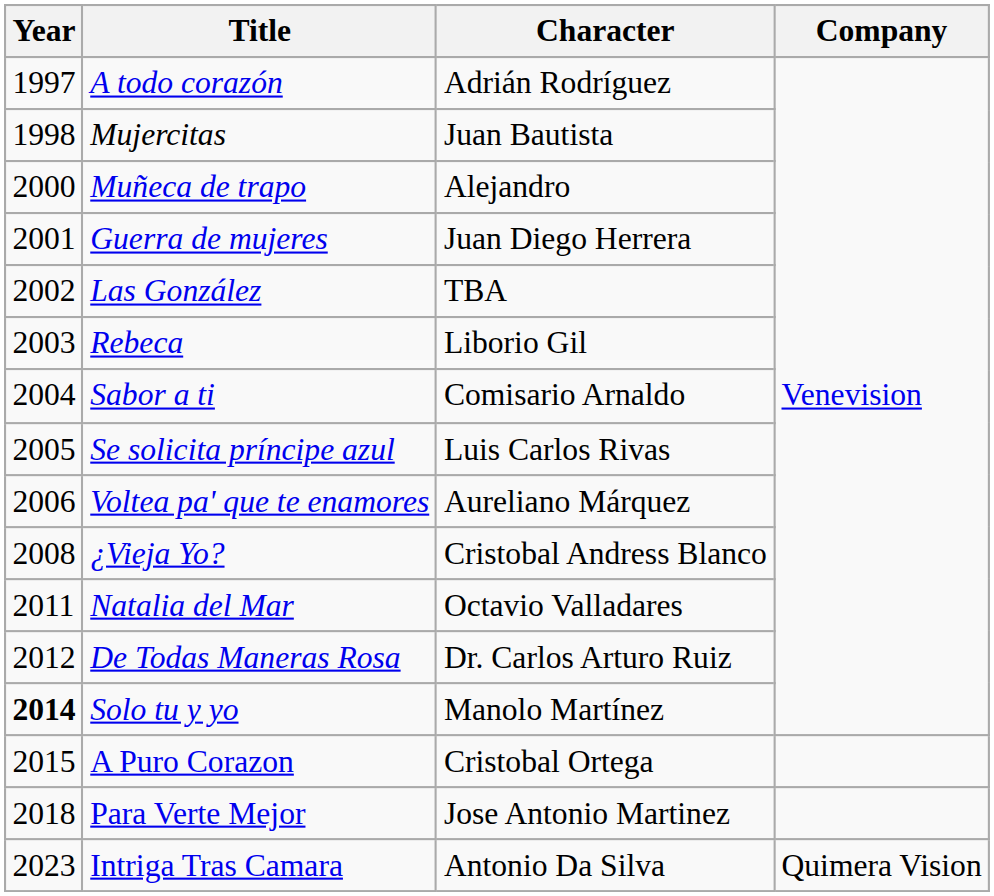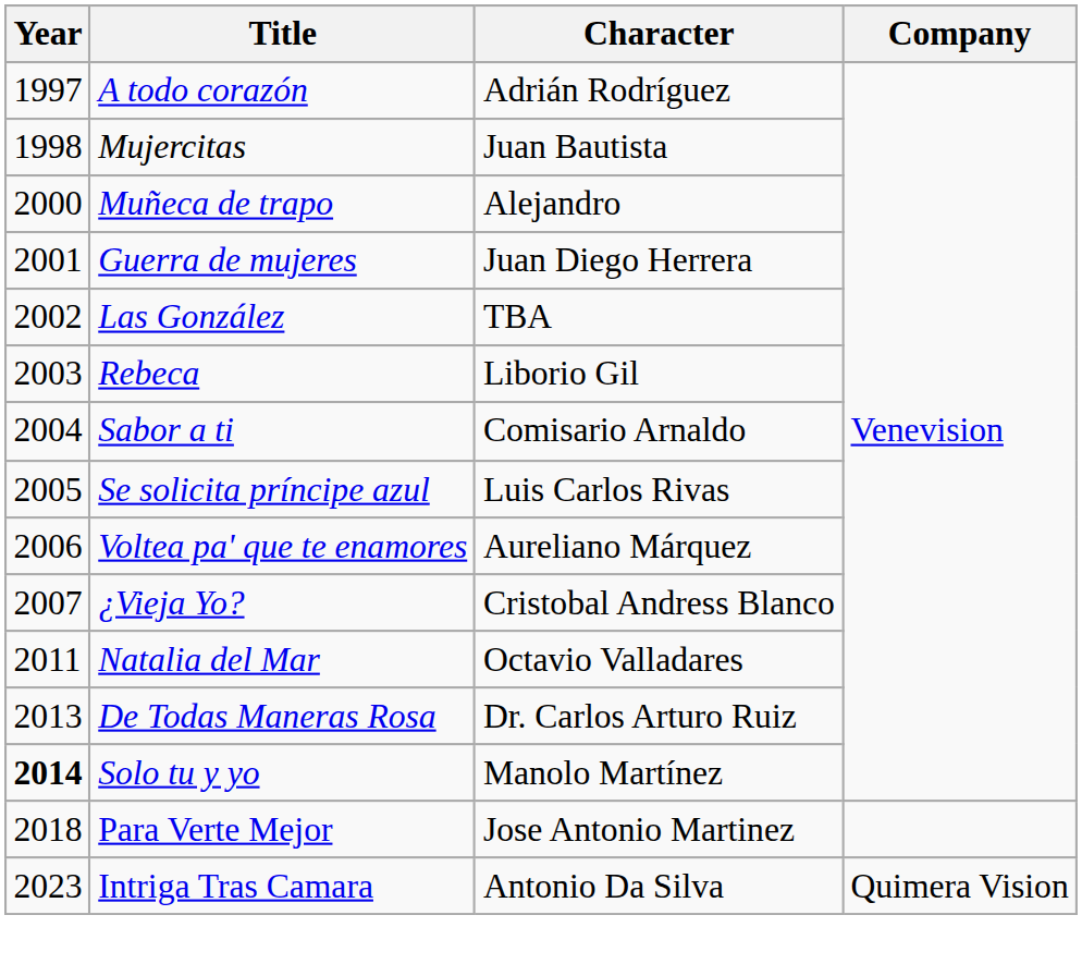¿Vieja Yo? | Year: 2008 -> 2007
De Todas Maneras Rosa | Year: 2012 -> 2013
- row: 2015 | A Puro Corazon | Cristobal Ortega
